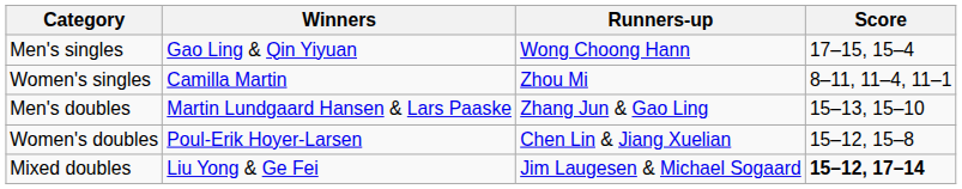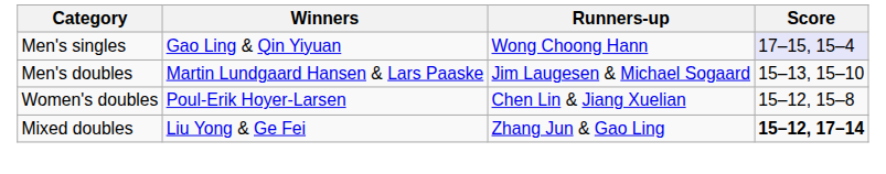Men's singles | Score: no background -> lavender background
- row: Women's singles | Camilla Martin | Zhou Mi | 8–11, 11–4, 11–1
Men's doubles | Runners-up: Zhang Jun & Gao Ling -> Jim Laugesen & Michael Sogaard
Mixed doubles | Runners-up: Jim Laugesen & Michael Sogaard -> Zhang Jun & Gao Ling
